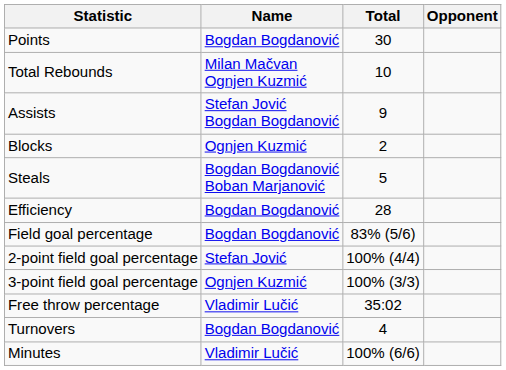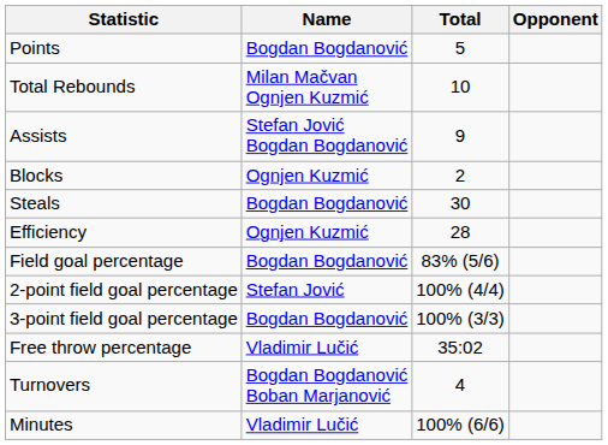Points | Total: 30 -> 5
Steals | Name: Bogdan Bogdanović Boban Marjanović -> Bogdan Bogdanović
Steals | Total: 5 -> 30
Efficiency | Name: Bogdan Bogdanović -> Ognjen Kuzmić
3-point field goal percentage | Name: Ognjen Kuzmić -> Bogdan Bogdanović
Turnovers | Name: Bogdan Bogdanović -> Bogdan Bogdanović Boban Marjanović
